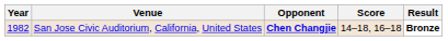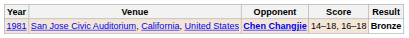San Jose Civic Auditorium, California, United States | Year: 1982 -> 1981
